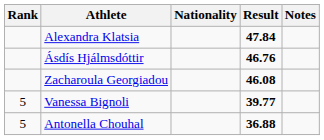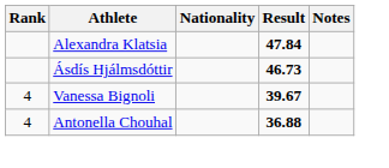Ásdís Hjálmsdóttir | Result: 46.76 -> 46.73
- row: Zacharoula Georgiadou | 46.08
Vanessa Bignoli | Rank: 5 -> 4
Vanessa Bignoli | Result: 39.77 -> 39.67
Antonella Chouhal | Rank: 5 -> 4
